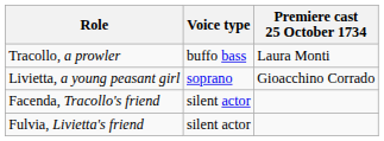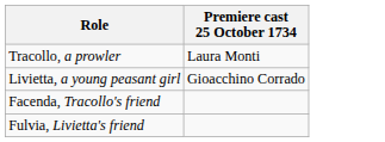- column: Voice type | buffo bass | soprano | silent actor | silent actor
